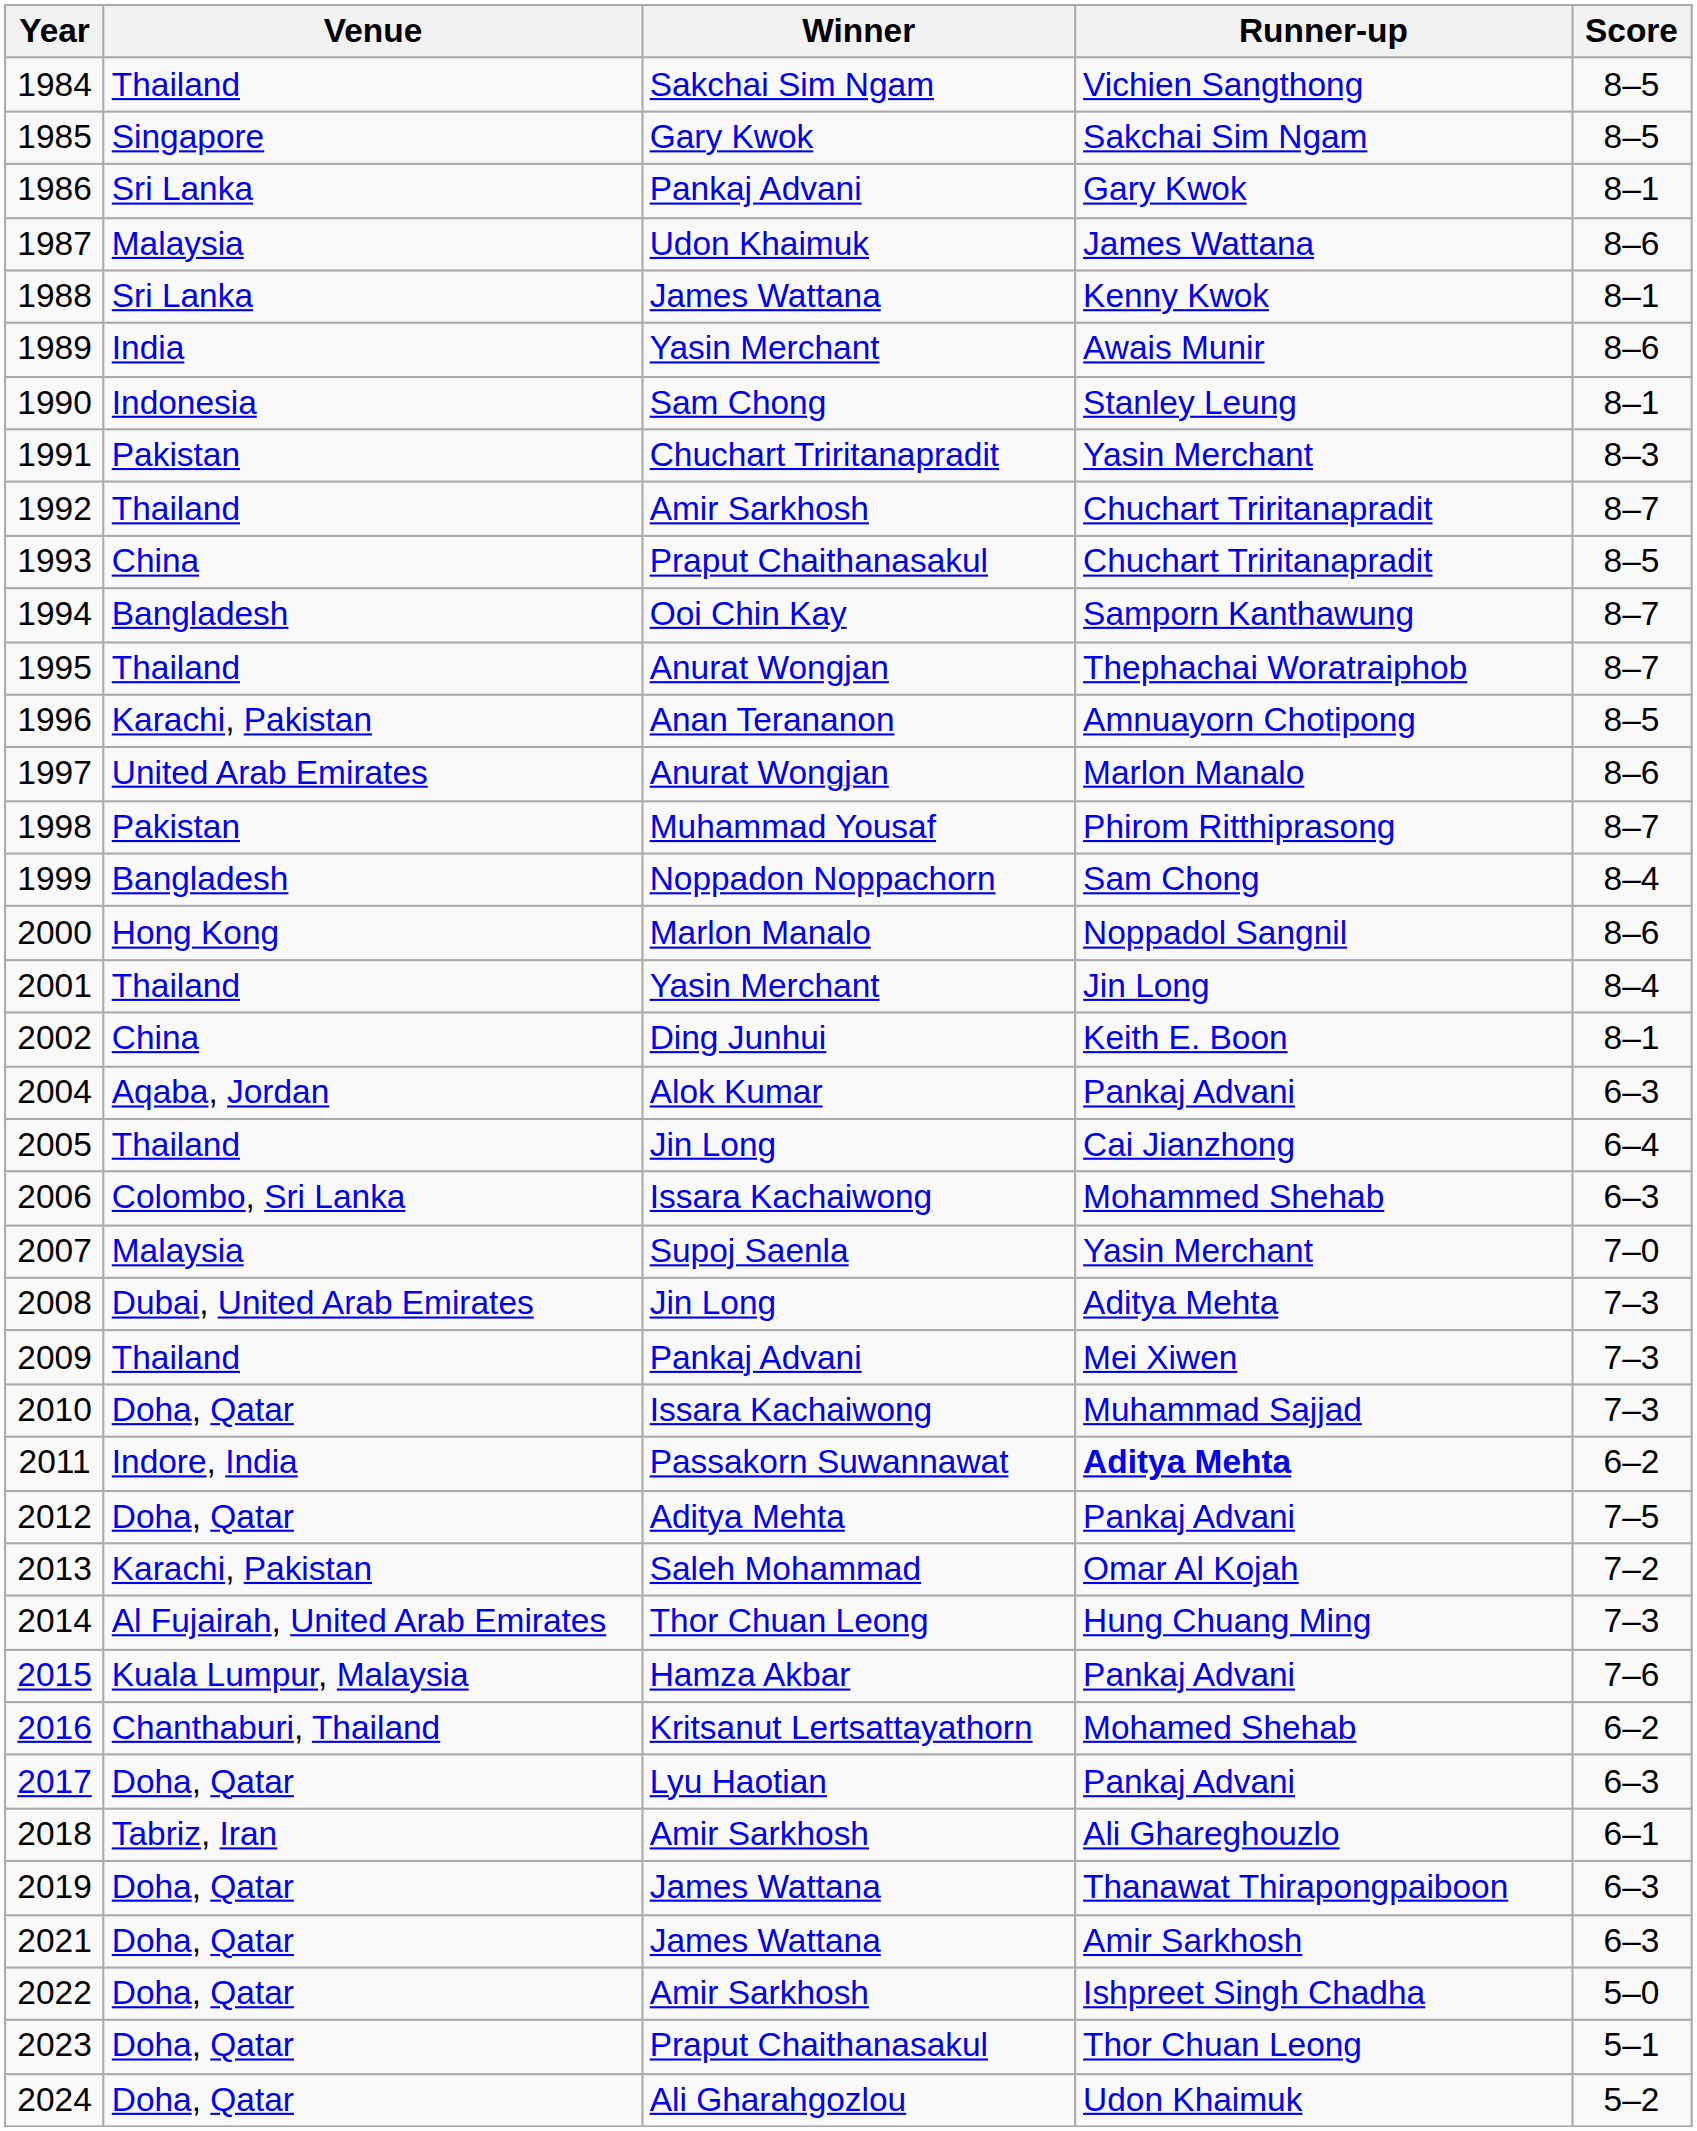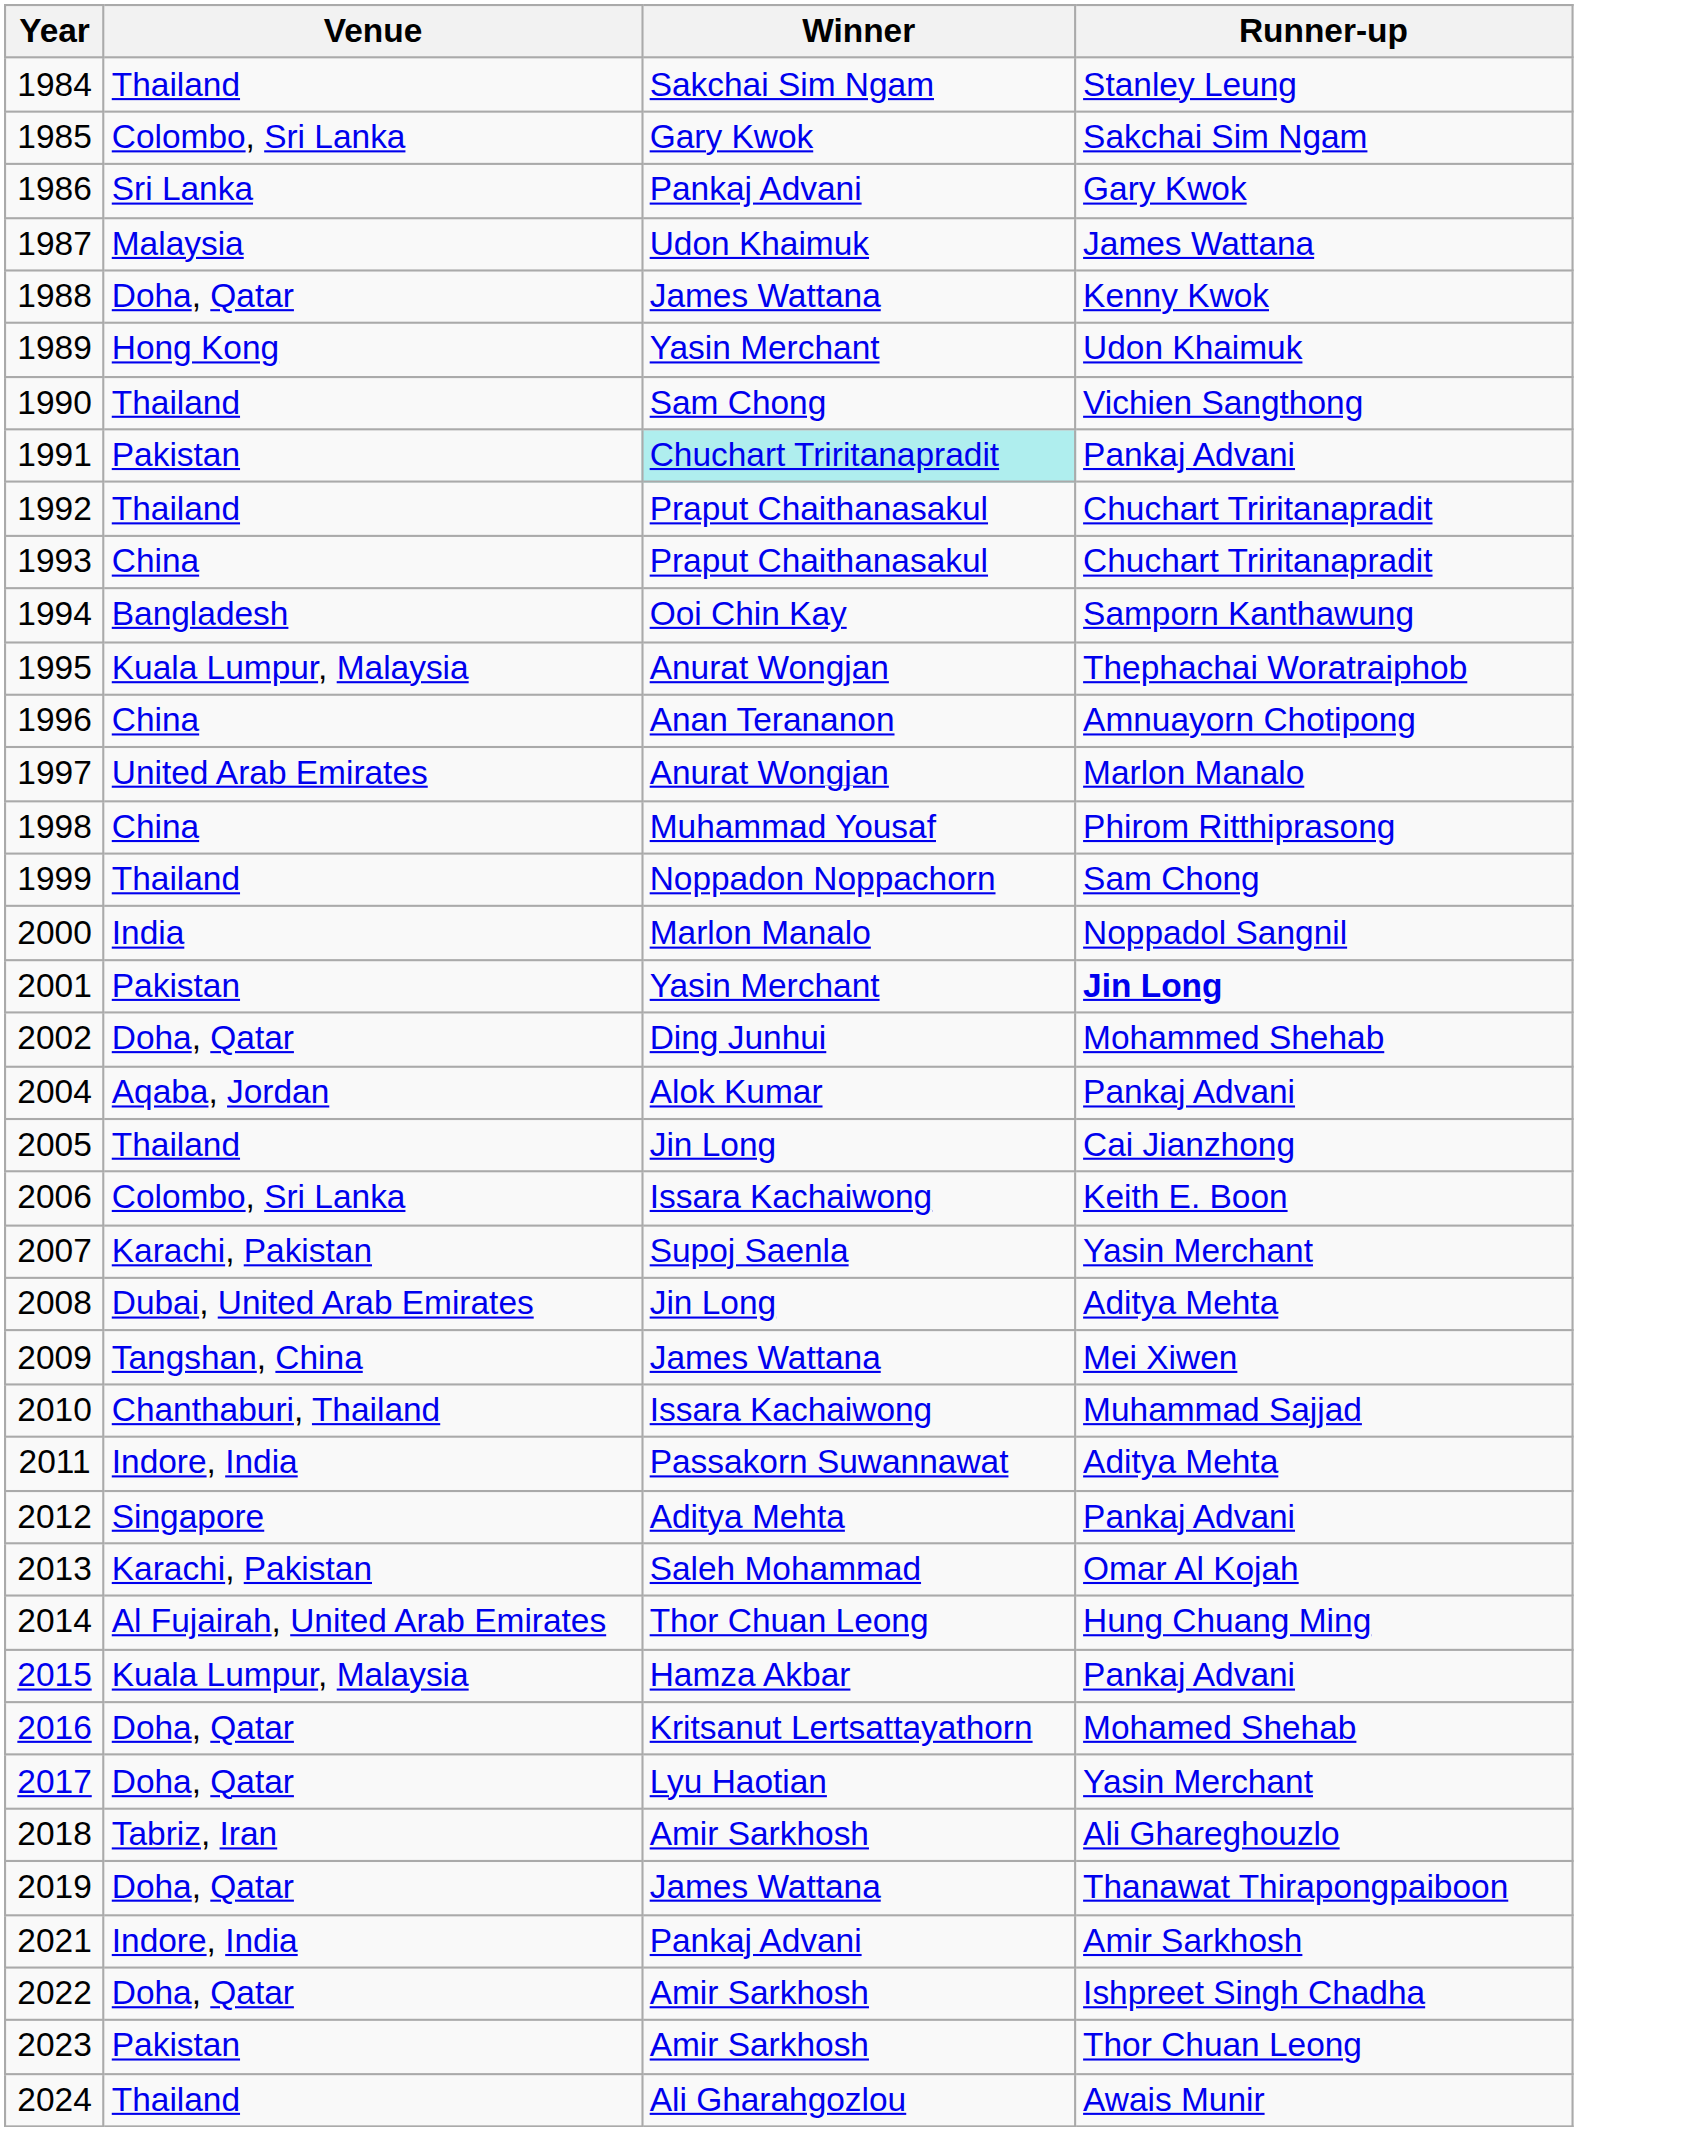- column: Score | 8–5 | 8–5 | 8–1 | 8–6 | 8–1 | 8–6 | 8–1 | 8–3 | 8–7 | 8–5 | 8–7 | 8–7 | 8–5 | 8–6 | 8–7 | 8–4 | 8–6 | 8–4 | 8–1 | 6–3 | 6–4 | 6–3 | 7–0 | 7–3 | 7–3 | 7–3 | 6–2 | 7–5 | 7–2 | 7–3 | 7–6 | 6–2 | 6–3 | 6–1 | 6–3 | 6–3 | 5–0 | 5–1 | 5–2
1984 | Runner-up: Vichien Sangthong -> Stanley Leung
1985 | Venue: Singapore -> Colombo, Sri Lanka
1988 | Venue: Sri Lanka -> Doha, Qatar
1989 | Venue: India -> Hong Kong
1989 | Runner-up: Awais Munir -> Udon Khaimuk
1990 | Venue: Indonesia -> Thailand
1990 | Runner-up: Stanley Leung -> Vichien Sangthong
1991 | Winner: no background -> paleturquoise background
1991 | Runner-up: Yasin Merchant -> Pankaj Advani
1992 | Winner: Amir Sarkhosh -> Praput Chaithanasakul
1995 | Venue: Thailand -> Kuala Lumpur, Malaysia
1996 | Venue: Karachi, Pakistan -> China
1998 | Venue: Pakistan -> China
1999 | Venue: Bangladesh -> Thailand
2000 | Venue: Hong Kong -> India
2001 | Venue: Thailand -> Pakistan
2001 | Runner-up: normal -> bold
2002 | Venue: China -> Doha, Qatar
2002 | Runner-up: Keith E. Boon -> Mohammed Shehab
2006 | Runner-up: Mohammed Shehab -> Keith E. Boon
2007 | Venue: Malaysia -> Karachi, Pakistan
2009 | Venue: Thailand -> Tangshan, China
2009 | Winner: Pankaj Advani -> James Wattana
2010 | Venue: Doha, Qatar -> Chanthaburi, Thailand
2011 | Runner-up: bold -> normal
2012 | Venue: Doha, Qatar -> Singapore
2016 | Venue: Chanthaburi, Thailand -> Doha, Qatar
2017 | Runner-up: Pankaj Advani -> Yasin Merchant
2021 | Venue: Doha, Qatar -> Indore, India
2021 | Winner: James Wattana -> Pankaj Advani
2023 | Venue: Doha, Qatar -> Pakistan
2023 | Winner: Praput Chaithanasakul -> Amir Sarkhosh
2024 | Venue: Doha, Qatar -> Thailand
2024 | Runner-up: Udon Khaimuk -> Awais Munir
